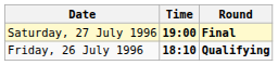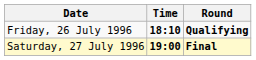rows swapped: Friday, 26 July 1996 <-> Saturday, 27 July 1996
